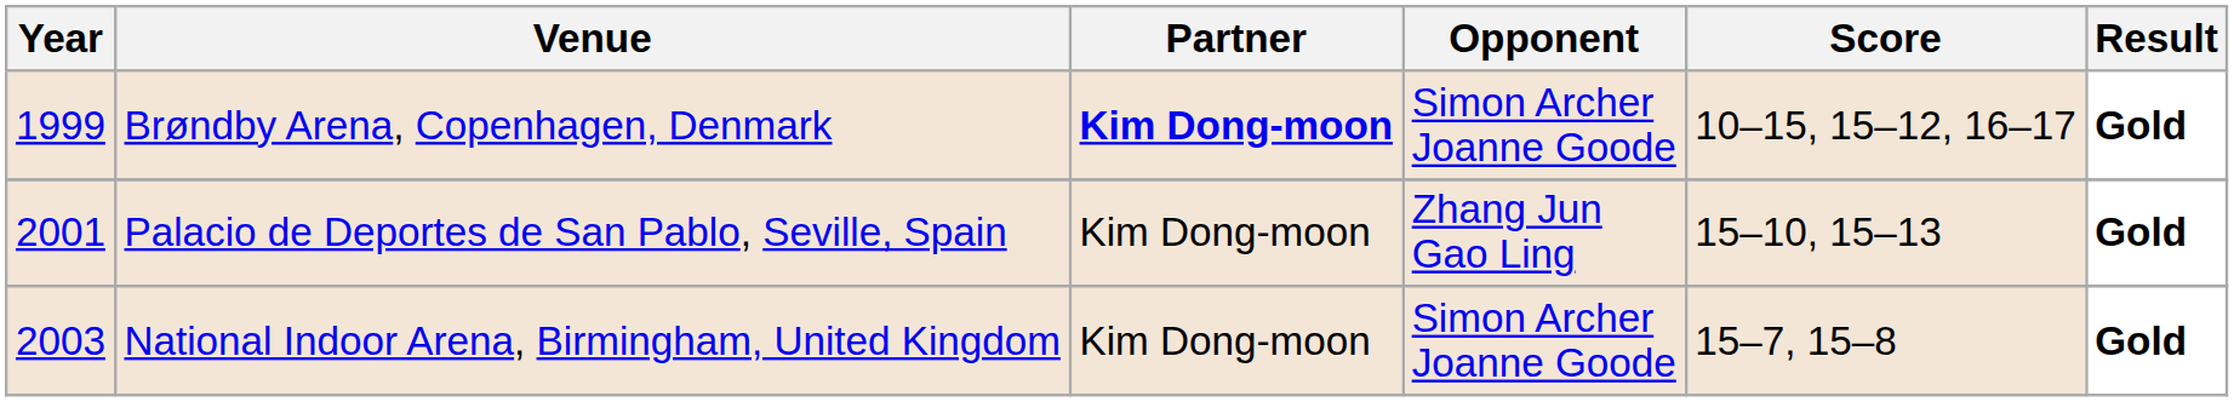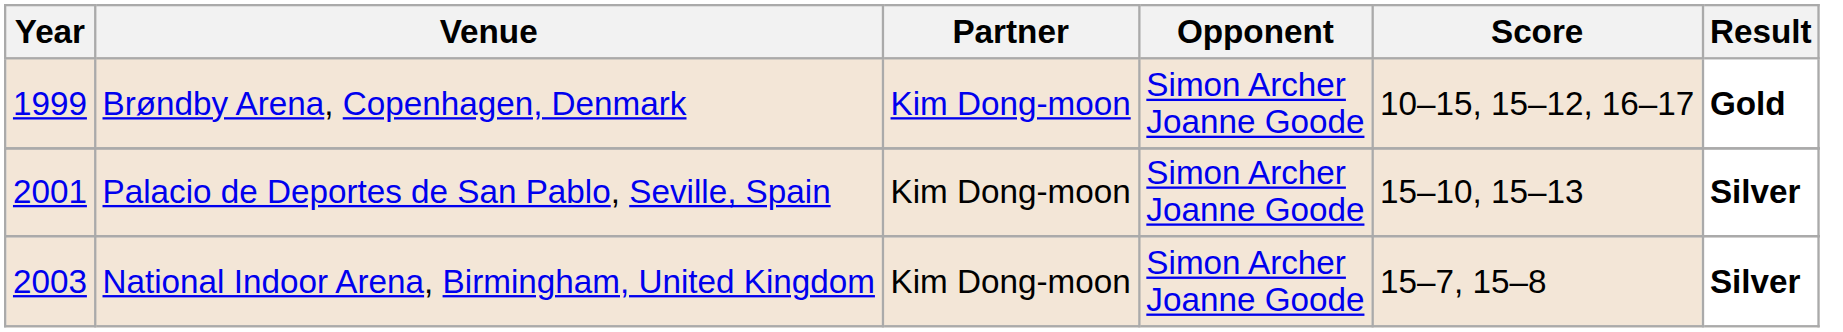Brøndby Arena, Copenhagen, Denmark | Partner: bold -> normal
Palacio de Deportes de San Pablo, Seville, Spain | Opponent: Zhang Jun Gao Ling -> Simon Archer Joanne Goode
Palacio de Deportes de San Pablo, Seville, Spain | Result: Gold -> Silver
National Indoor Arena, Birmingham, United Kingdom | Result: Gold -> Silver
